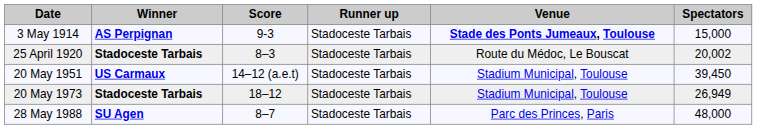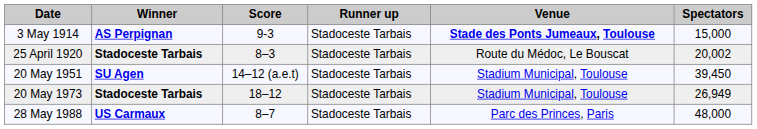20 May 1951 | Winner: US Carmaux -> SU Agen
28 May 1988 | Winner: SU Agen -> US Carmaux
